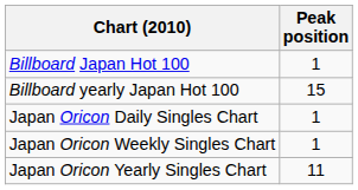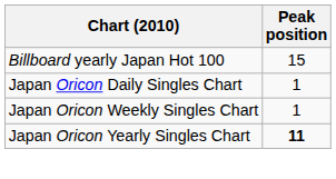- row: Billboard Japan Hot 100 | 1
Japan Oricon Yearly Singles Chart | Peak position: normal -> bold
